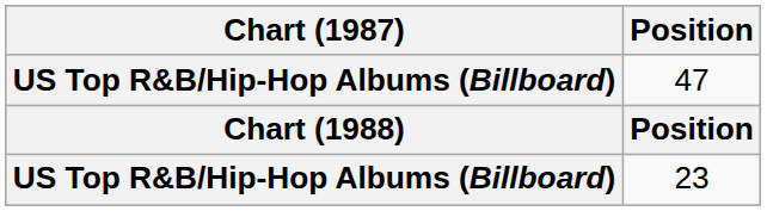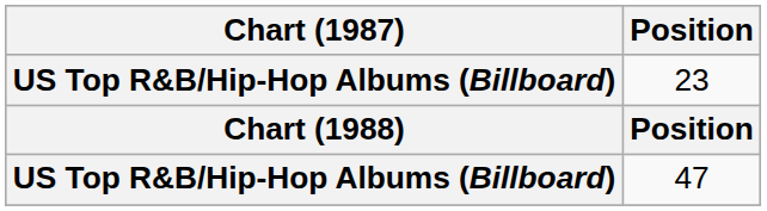rows swapped: 47 <-> 23
